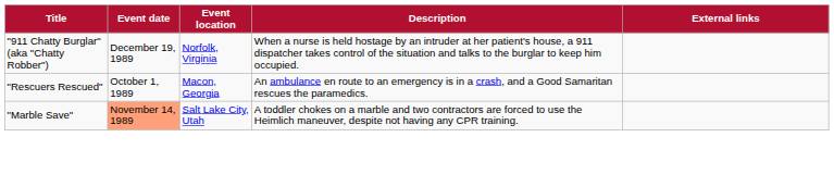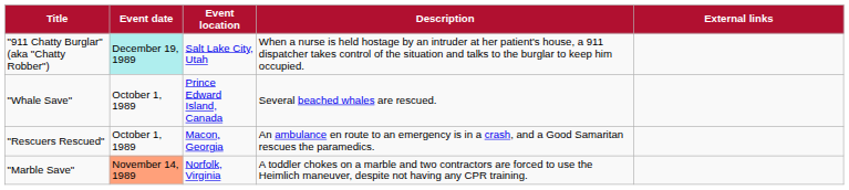"911 Chatty Burglar" (aka "Chatty Robber") | Event date: no background -> paleturquoise background
"911 Chatty Burglar" (aka "Chatty Robber") | Event location: Norfolk, Virginia -> Salt Lake City, Utah
+ row: "Whale Save" | October 1, 1989 | Prince Edward Island, Canada | Several beached whales are rescued.
"Marble Save" | Event location: Salt Lake City, Utah -> Norfolk, Virginia
